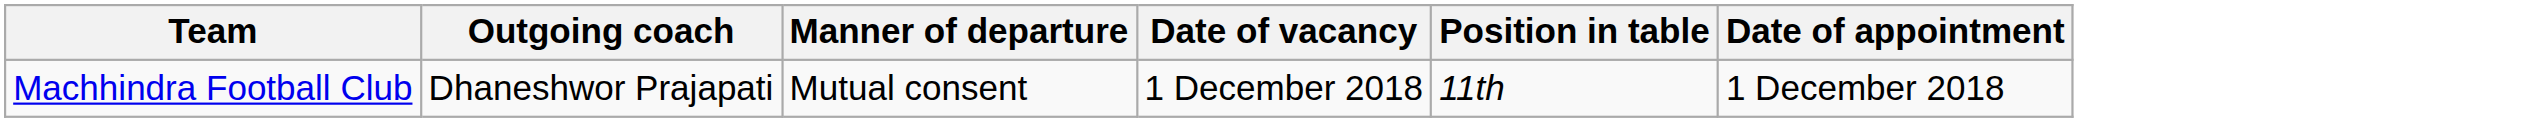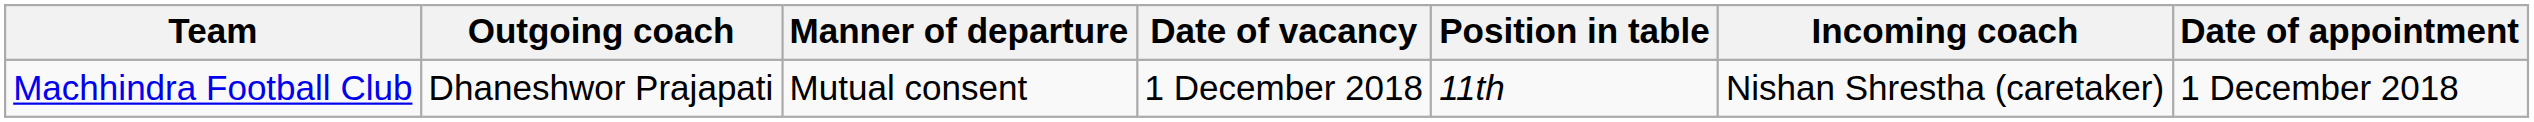+ column: Incoming coach | Nishan Shrestha (caretaker)
